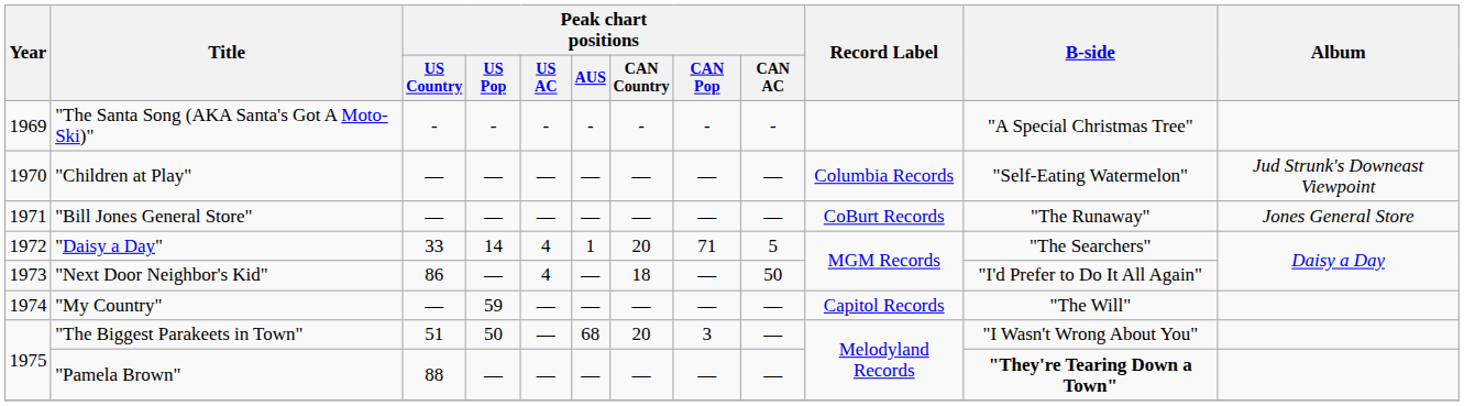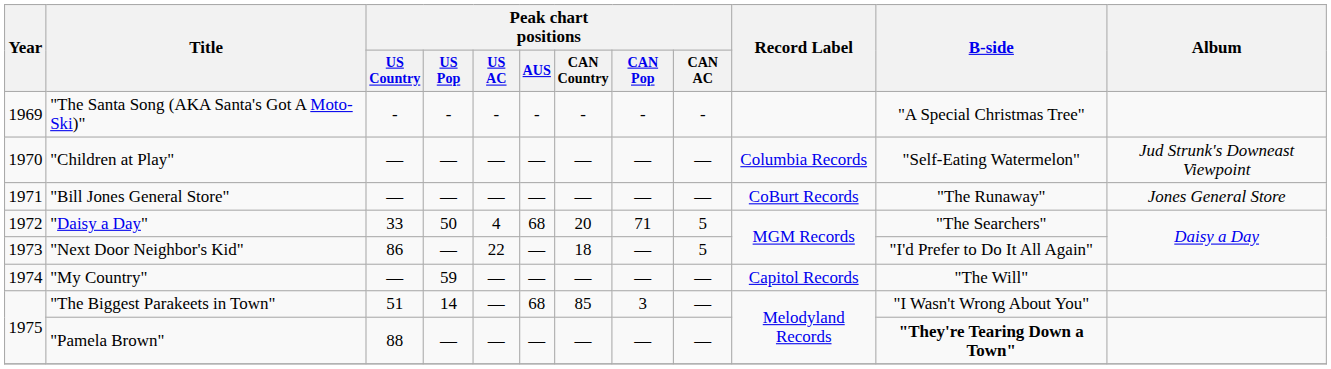"Daisy a Day" | Peak chart positions / US Pop: 14 -> 50
"Daisy a Day" | Peak chart positions / AUS: 1 -> 68
"Next Door Neighbor's Kid" | Peak chart positions / US AC: 4 -> 22
"Next Door Neighbor's Kid" | Peak chart positions / CAN AC: 50 -> 5
"The Biggest Parakeets in Town" | Peak chart positions / US Pop: 50 -> 14
"The Biggest Parakeets in Town" | Peak chart positions / CAN Country: 20 -> 85
